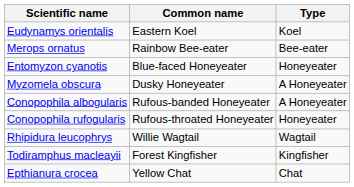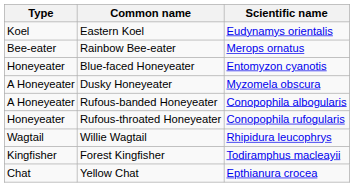columns swapped: Type <-> Scientific name
